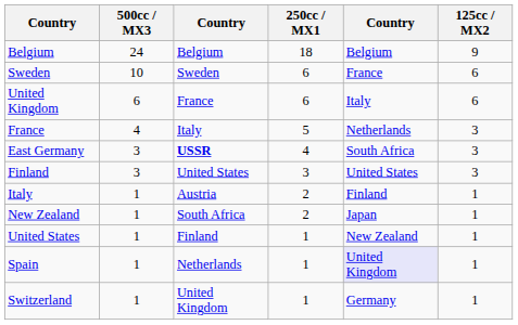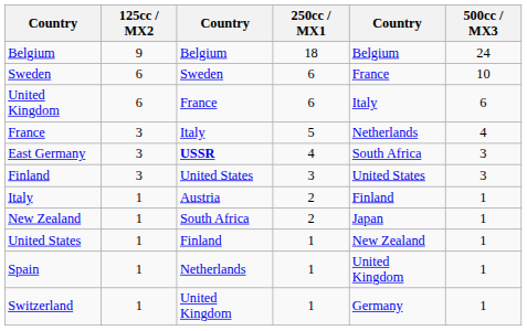columns swapped: 500cc / MX3 <-> 125cc / MX2
Spain | column 5: lavender background -> no background
